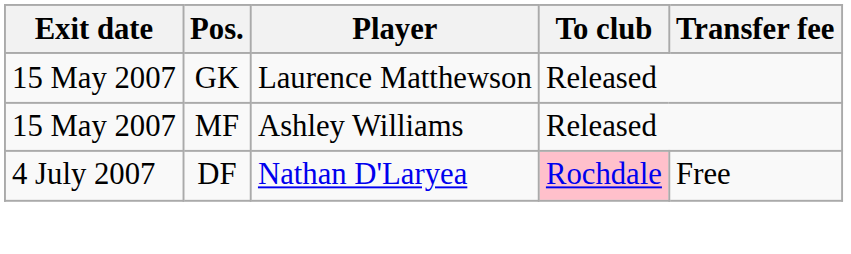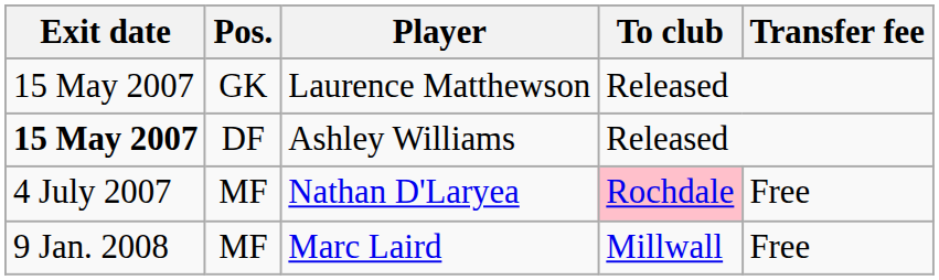Ashley Williams | Exit date: normal -> bold
Ashley Williams | Pos.: MF -> DF
Nathan D'Laryea | Pos.: DF -> MF
+ row: 9 Jan. 2008 | MF | Marc Laird | Millwall | Free
